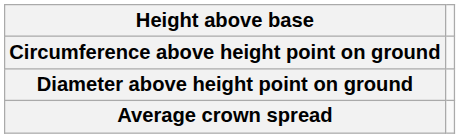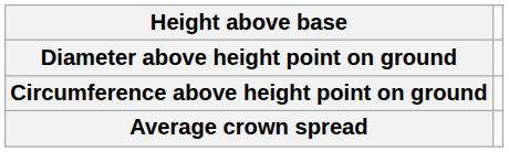rows swapped: Circumference above height point on ground <-> Diameter above height point on ground
